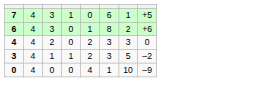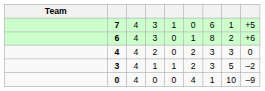+ column: Team
